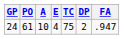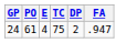- column: A | 10
